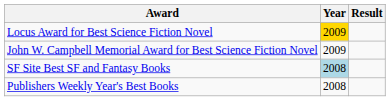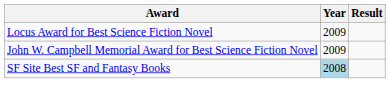Locus Award for Best Science Fiction Novel | Year: gold background -> no background
- row: Publishers Weekly Year's Best Books | 2008
